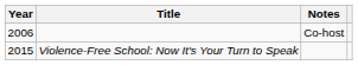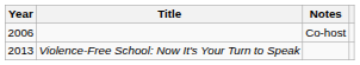Violence-Free School: Now It's Your Turn to Speak | Year: 2015 -> 2013
